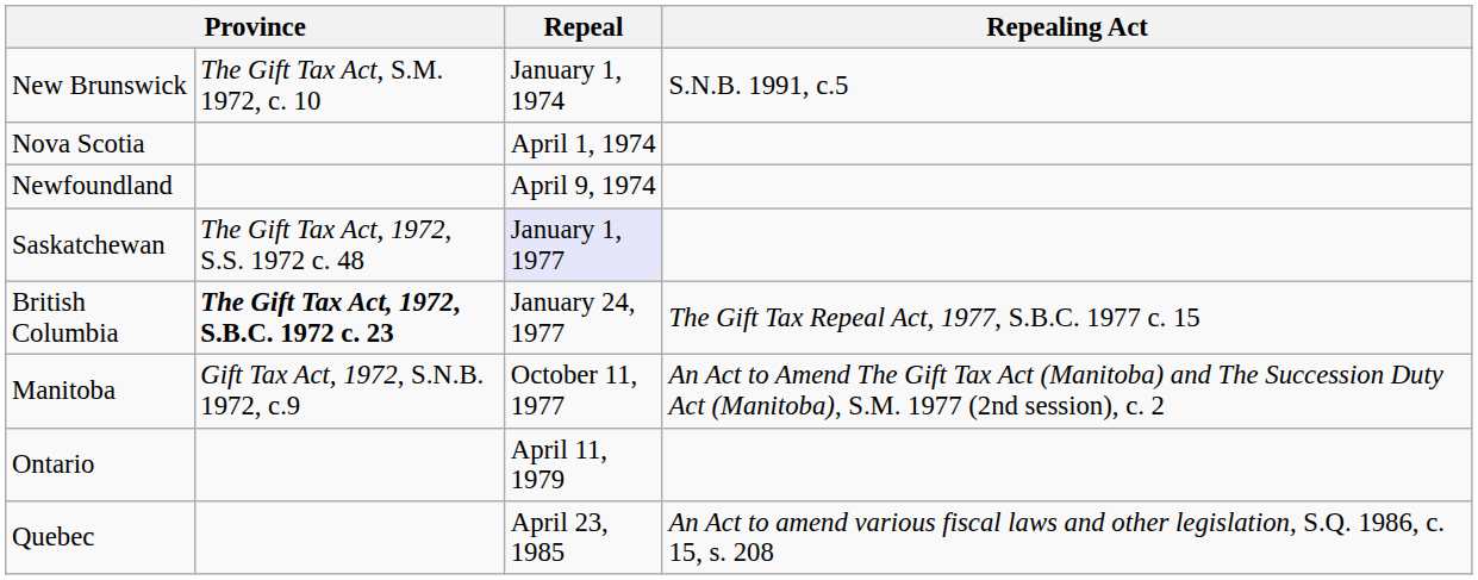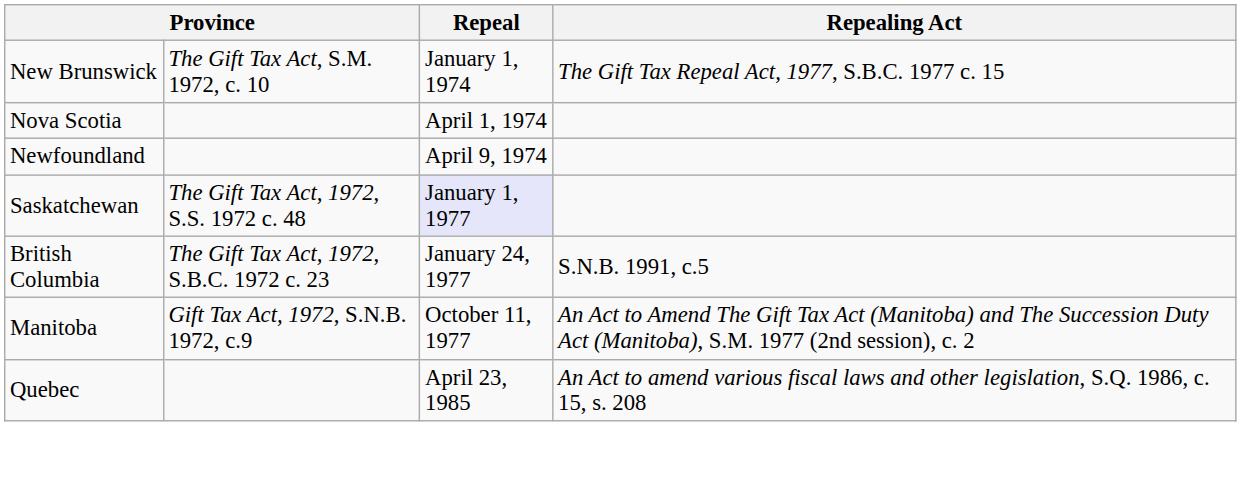New Brunswick | Repealing Act: S.N.B. 1991, c.5 -> The Gift Tax Repeal Act, 1977, S.B.C. 1977 c. 15
British Columbia | column 2: bold -> normal
British Columbia | Repealing Act: The Gift Tax Repeal Act, 1977, S.B.C. 1977 c. 15 -> S.N.B. 1991, c.5
- row: Ontario | April 11, 1979
